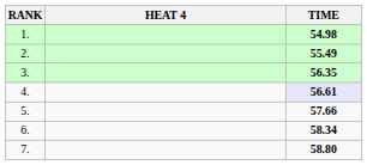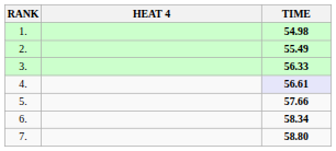3. | TIME: 56.35 -> 56.33
